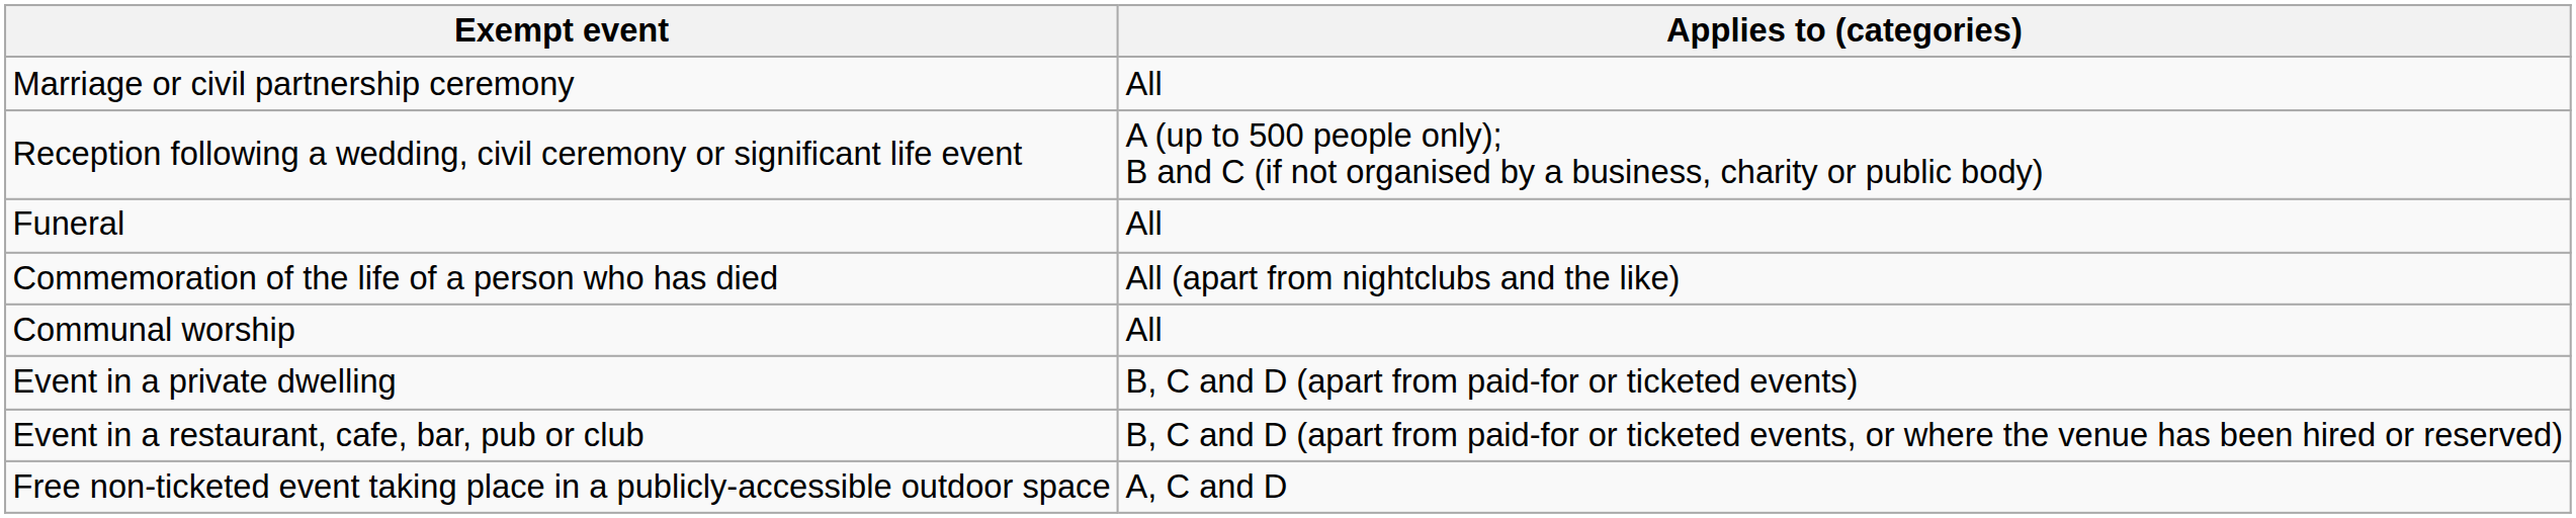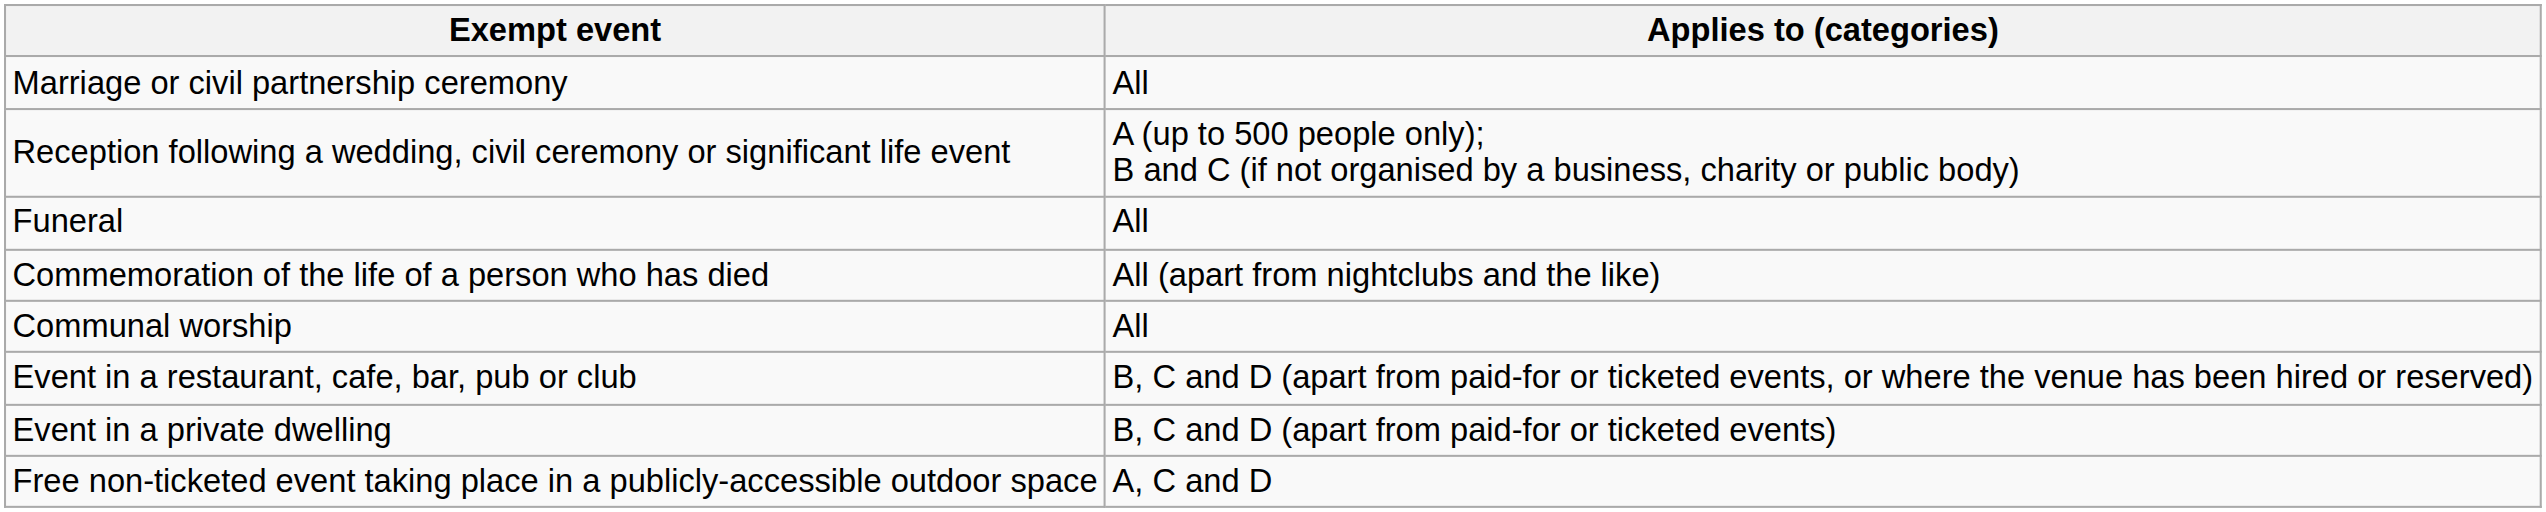rows swapped: Event in a private dwelling <-> Event in a restaurant, cafe, bar, pub or club
